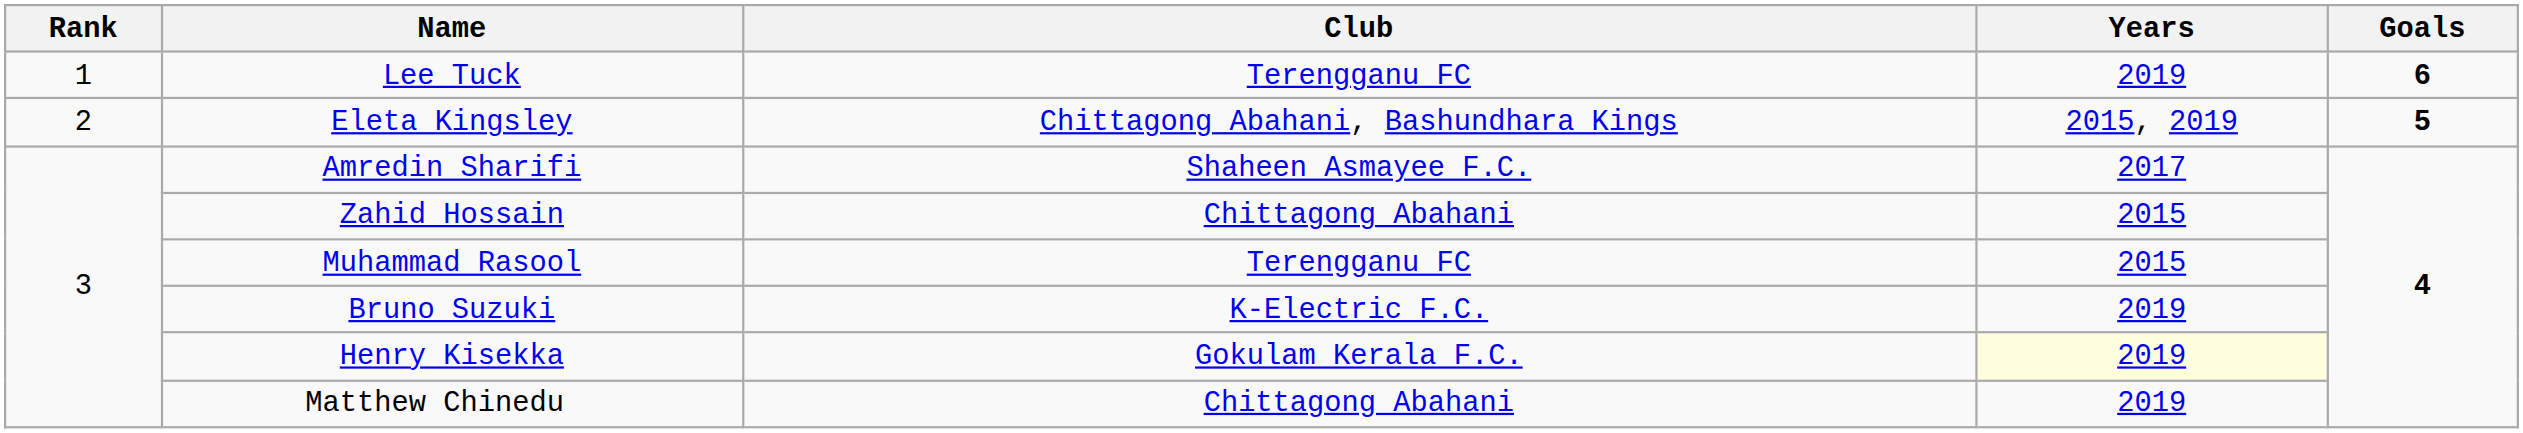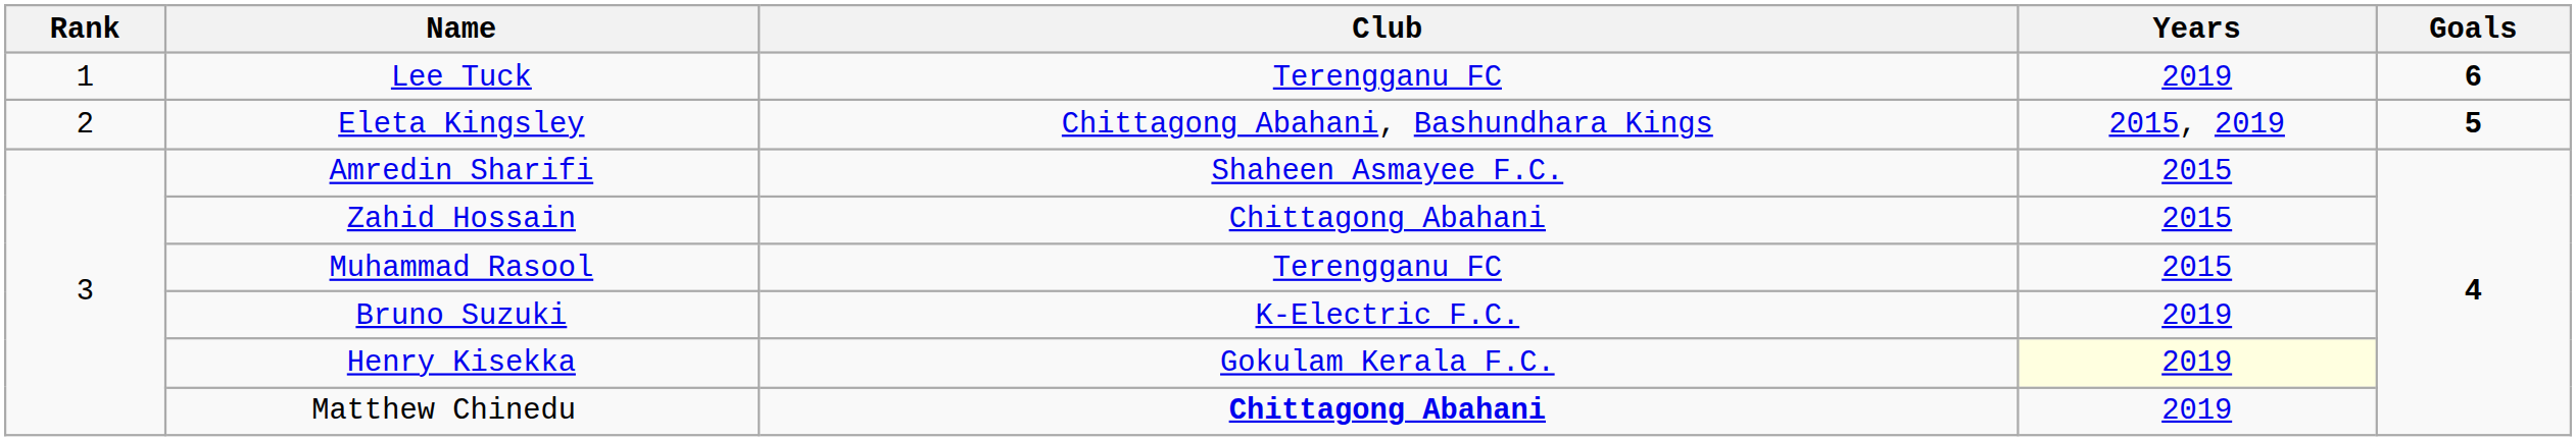Amredin Sharifi | Years: 2017 -> 2015
Matthew Chinedu | Club: normal -> bold
